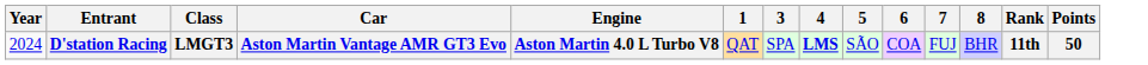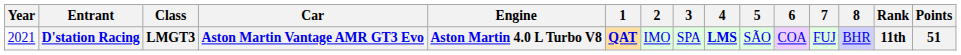+ column: 2 | IMO
D'station Racing | Year: 2024 -> 2021
D'station Racing | 1: normal -> bold
D'station Racing | Points: 50 -> 51
